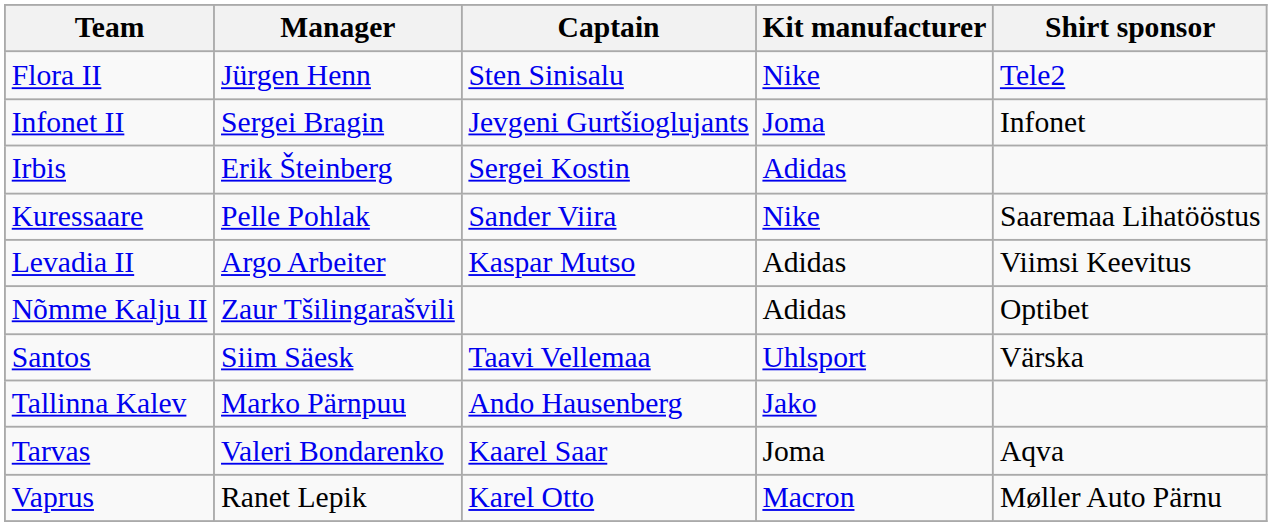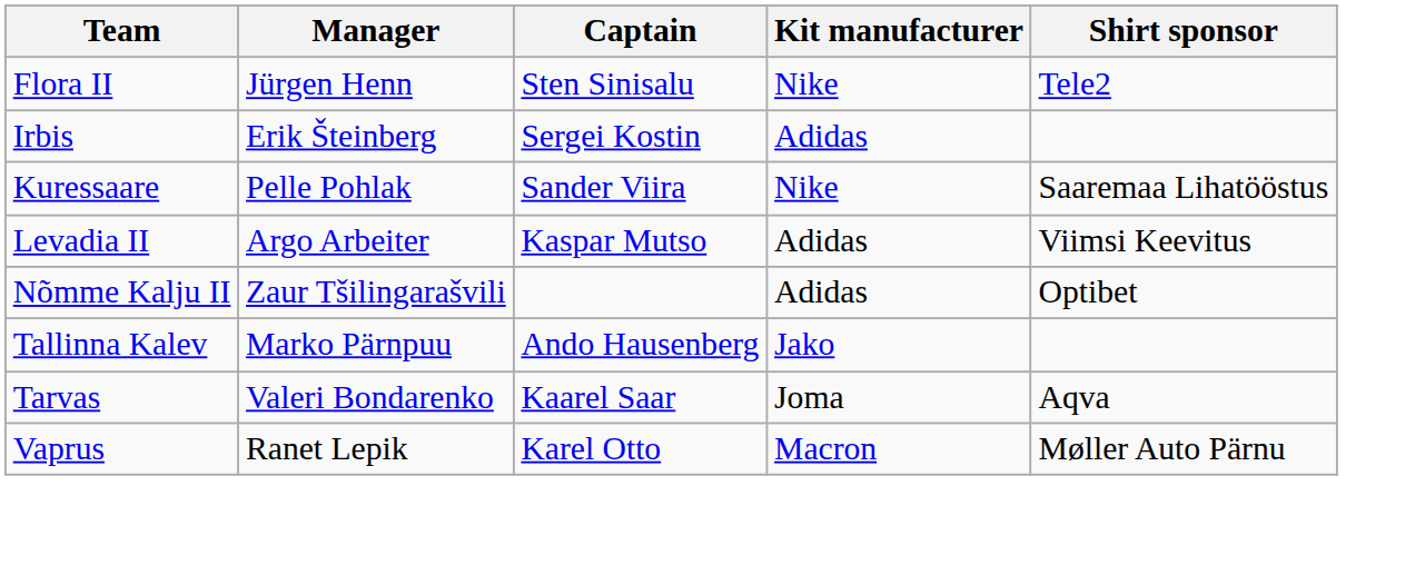- row: Infonet II | Sergei Bragin | Jevgeni Gurtšioglujants | Joma | Infonet
- row: Santos | Siim Säesk | Taavi Vellemaa | Uhlsport | Värska
